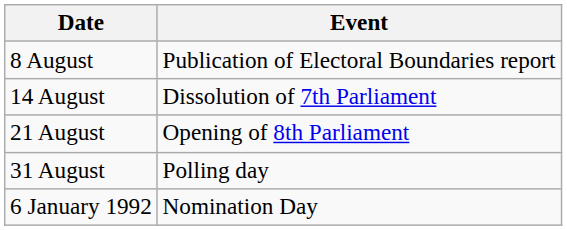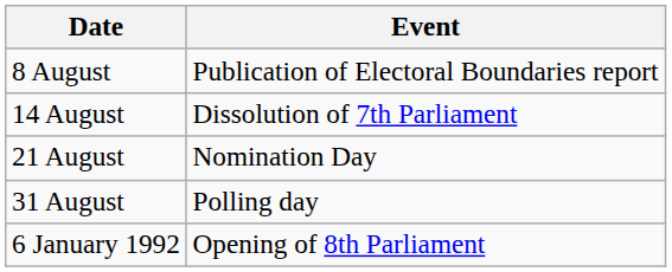21 August | Event: Opening of 8th Parliament -> Nomination Day
6 January 1992 | Event: Nomination Day -> Opening of 8th Parliament
